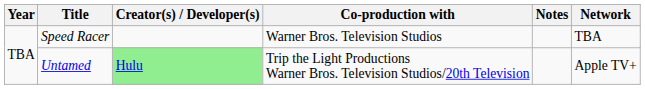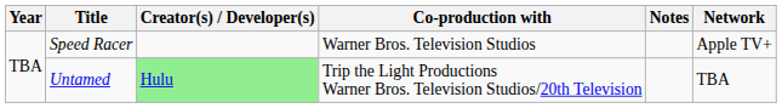Speed Racer | Network: TBA -> Apple TV+
Untamed | Network: Apple TV+ -> TBA
